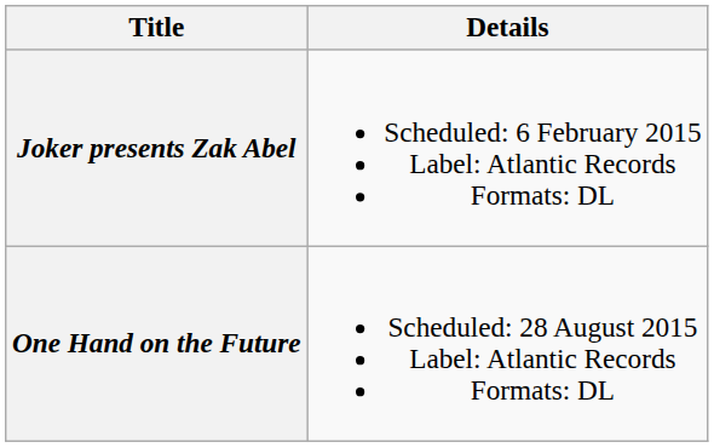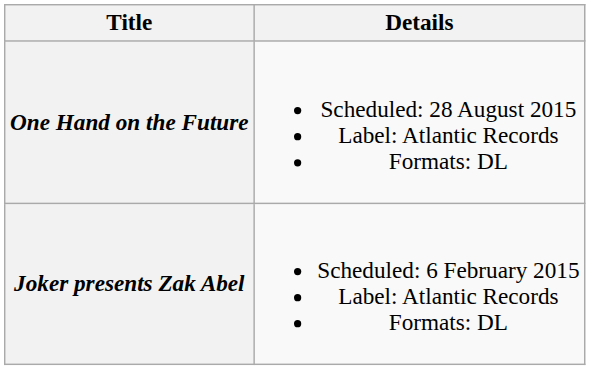rows swapped: Joker presents Zak Abel <-> One Hand on the Future
